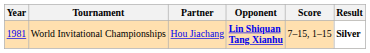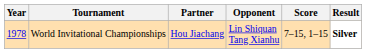World Invitational Championships | Year: 1981 -> 1978
World Invitational Championships | Opponent: bold -> normal
